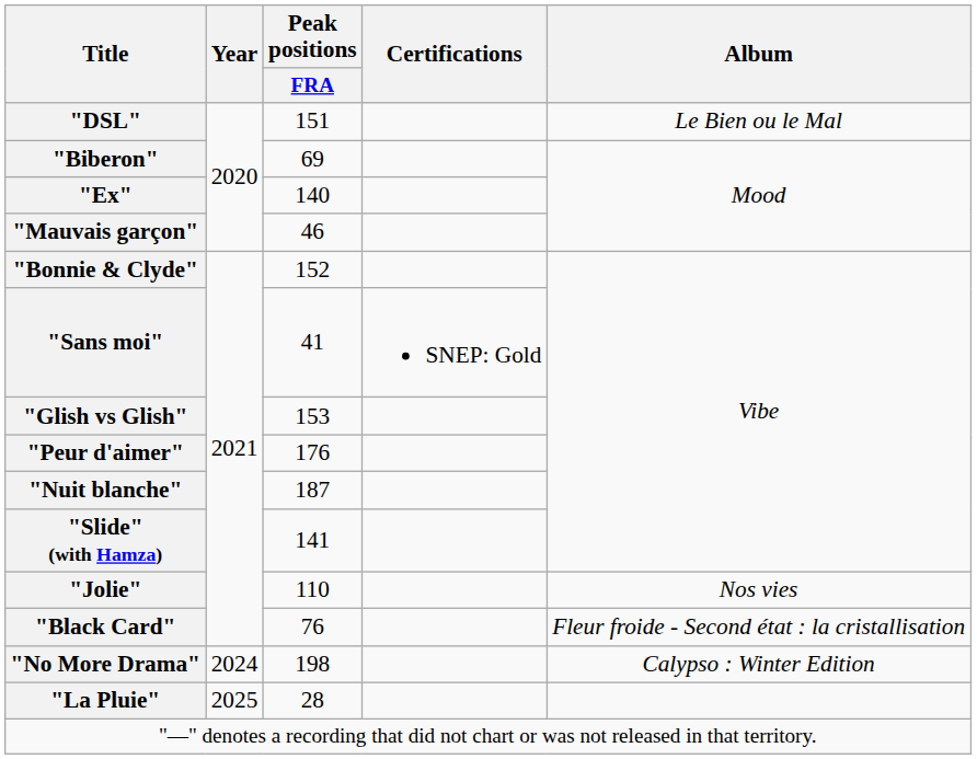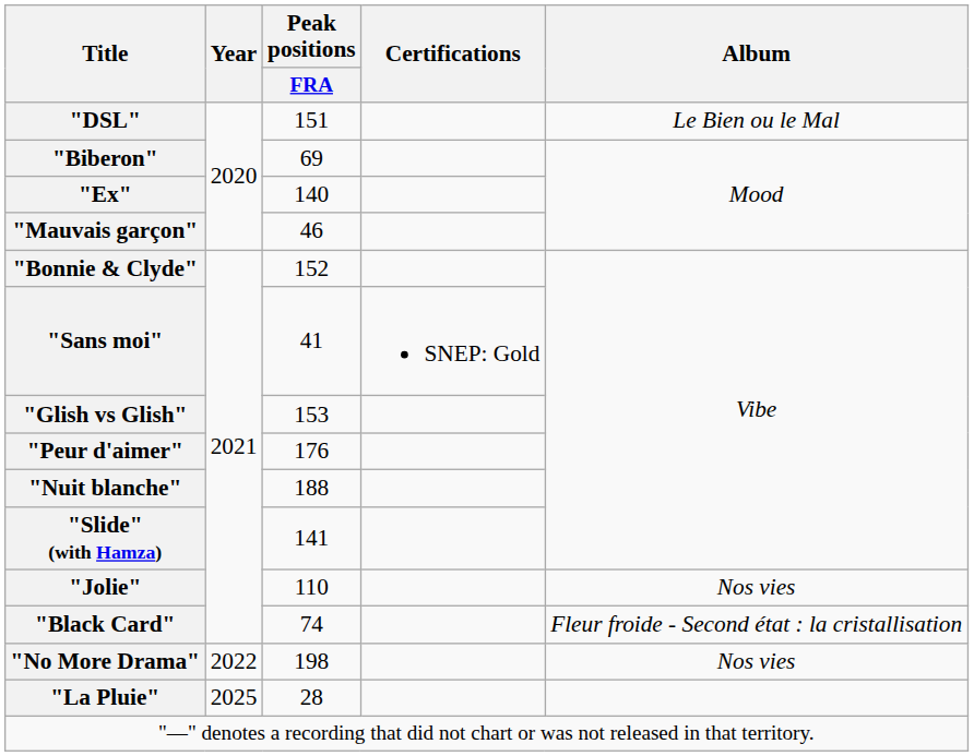"Nuit blanche" | Peak positions / FRA: 187 -> 188
"Black Card" | Peak positions / FRA: 76 -> 74
"No More Drama" | Year: 2024 -> 2022
"No More Drama" | Album: Calypso : Winter Edition -> Nos vies
